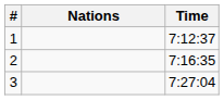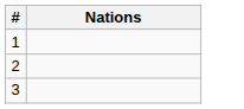- column: Time | 7:12:37 | 7:16:35 | 7:27:04
